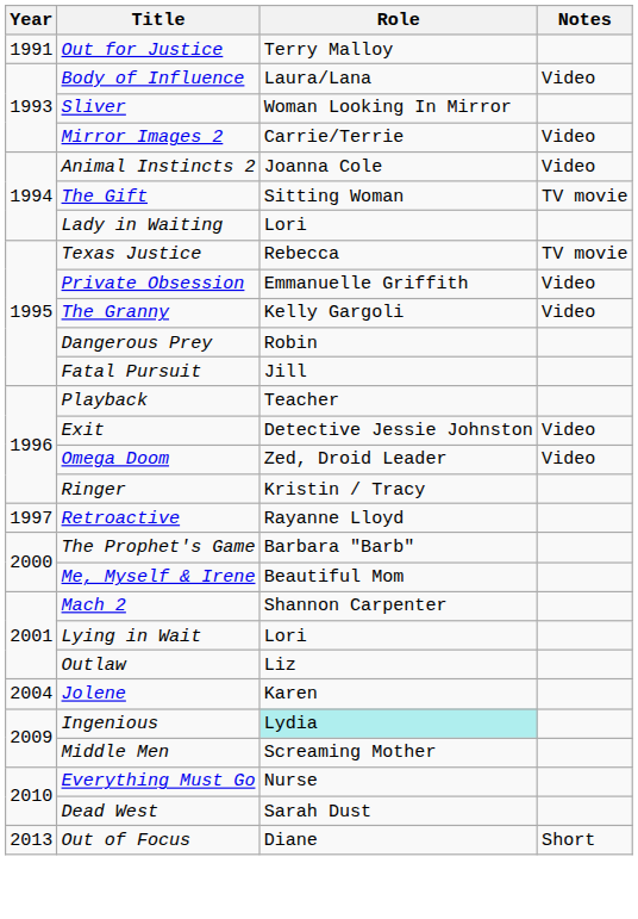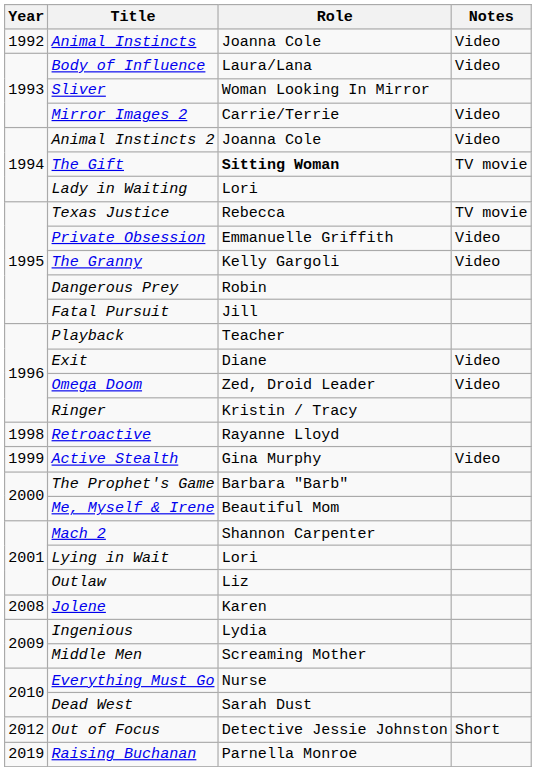- row: 1991 | Out for Justice | Terry Malloy
+ row: 1992 | Animal Instincts | Joanna Cole | Video
The Gift | Role: normal -> bold
Exit | Role: Detective Jessie Johnston -> Diane
Retroactive | Year: 1997 -> 1998
+ row: 1999 | Active Stealth | Gina Murphy | Video
Jolene | Year: 2004 -> 2008
Ingenious | Role: paleturquoise background -> no background
Out of Focus | Year: 2013 -> 2012
Out of Focus | Role: Diane -> Detective Jessie Johnston
+ row: 2019 | Raising Buchanan | Parnella Monroe
